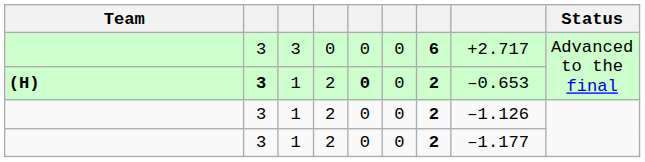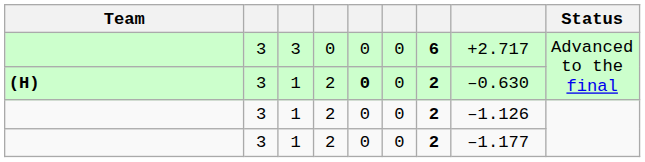(H) | column 2: bold -> normal
(H) | column 8: –0.653 -> –0.630
